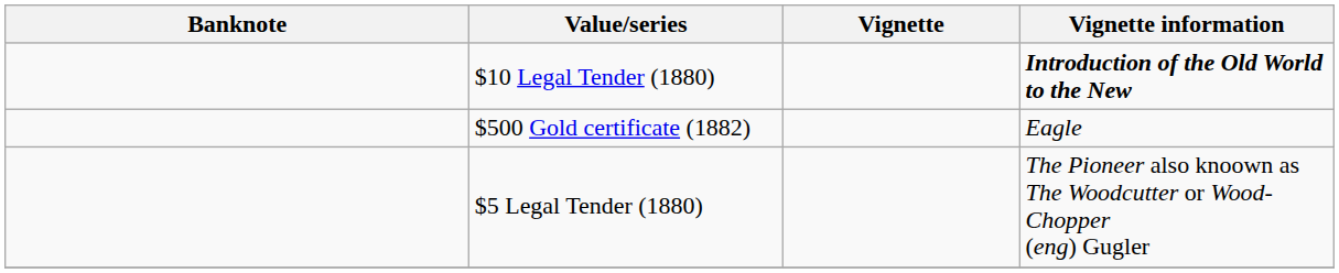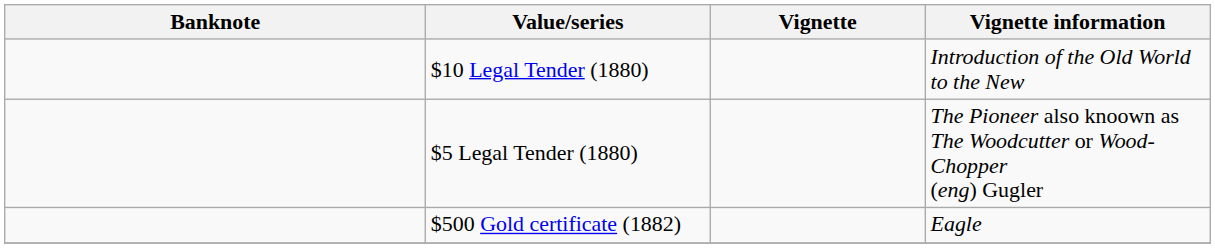$10 Legal Tender (1880) | Vignette information: bold -> normal
rows swapped: $5 Legal Tender (1880) <-> $500 Gold certificate (1882)
